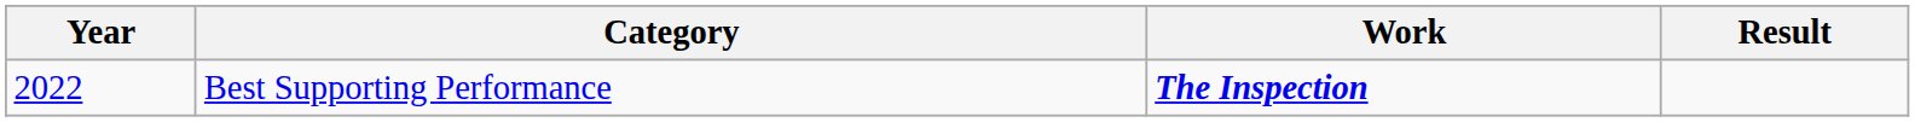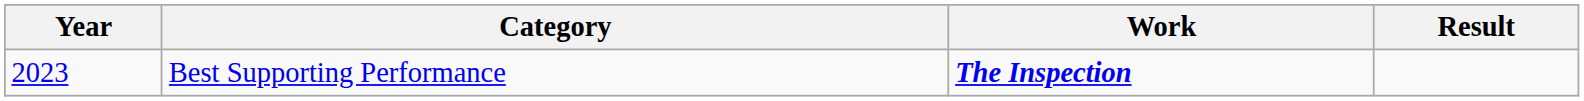Best Supporting Performance | Year: 2022 -> 2023
